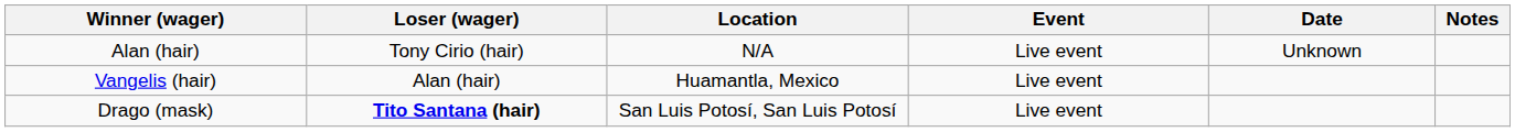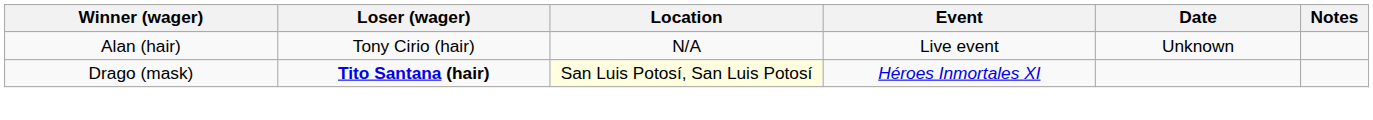- row: Vangelis (hair) | Alan (hair) | Huamantla, Mexico | Live event
Drago (mask) | Location: no background -> lightyellow background
Drago (mask) | Event: Live event -> Héroes Inmortales XI
